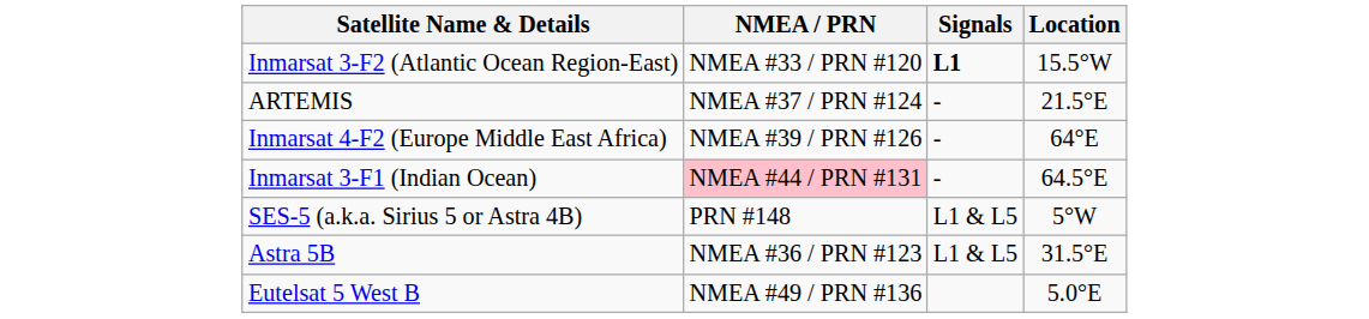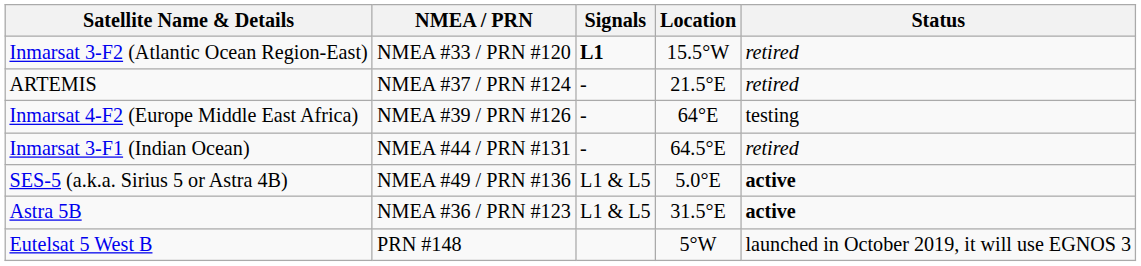+ column: Status | retired | retired | testing | retired | active | active | launched in October 2019, it will use EGNOS 3
Inmarsat 3-F1 (Indian Ocean) | NMEA / PRN: pink background -> no background
SES-5 (a.k.a. Sirius 5 or Astra 4B) | NMEA / PRN: PRN #148 -> NMEA #49 / PRN #136
SES-5 (a.k.a. Sirius 5 or Astra 4B) | Location: 5°W -> 5.0°E
Eutelsat 5 West B | NMEA / PRN: NMEA #49 / PRN #136 -> PRN #148
Eutelsat 5 West B | Location: 5.0°E -> 5°W
